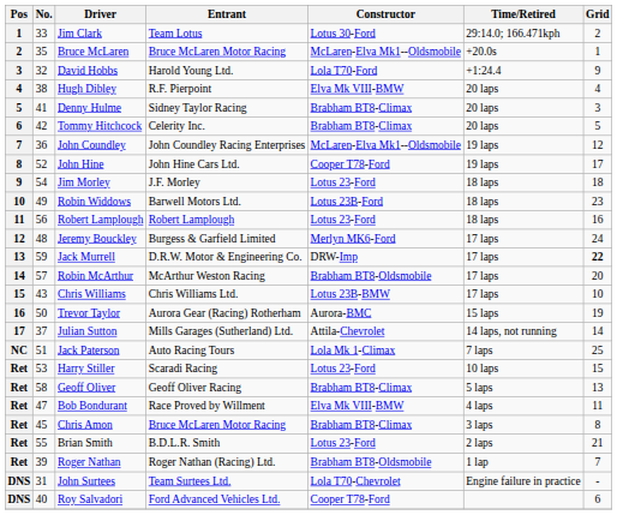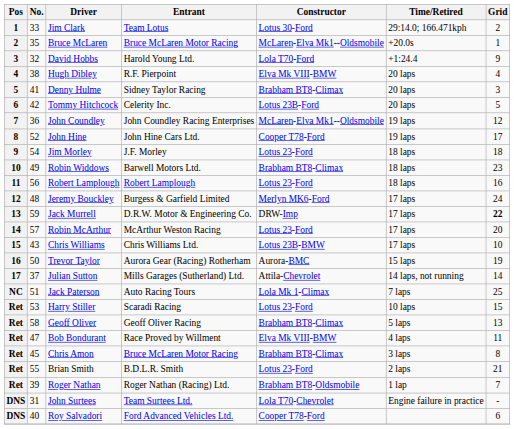Tommy Hitchcock | Constructor: Brabham BT8-Climax -> Lotus 23B-Ford
Robin Widdows | Constructor: Lotus 23B-Ford -> Brabham BT8-Climax
Robin McArthur | Constructor: Brabham BT8-Oldsmobile -> Lotus 23-Ford
